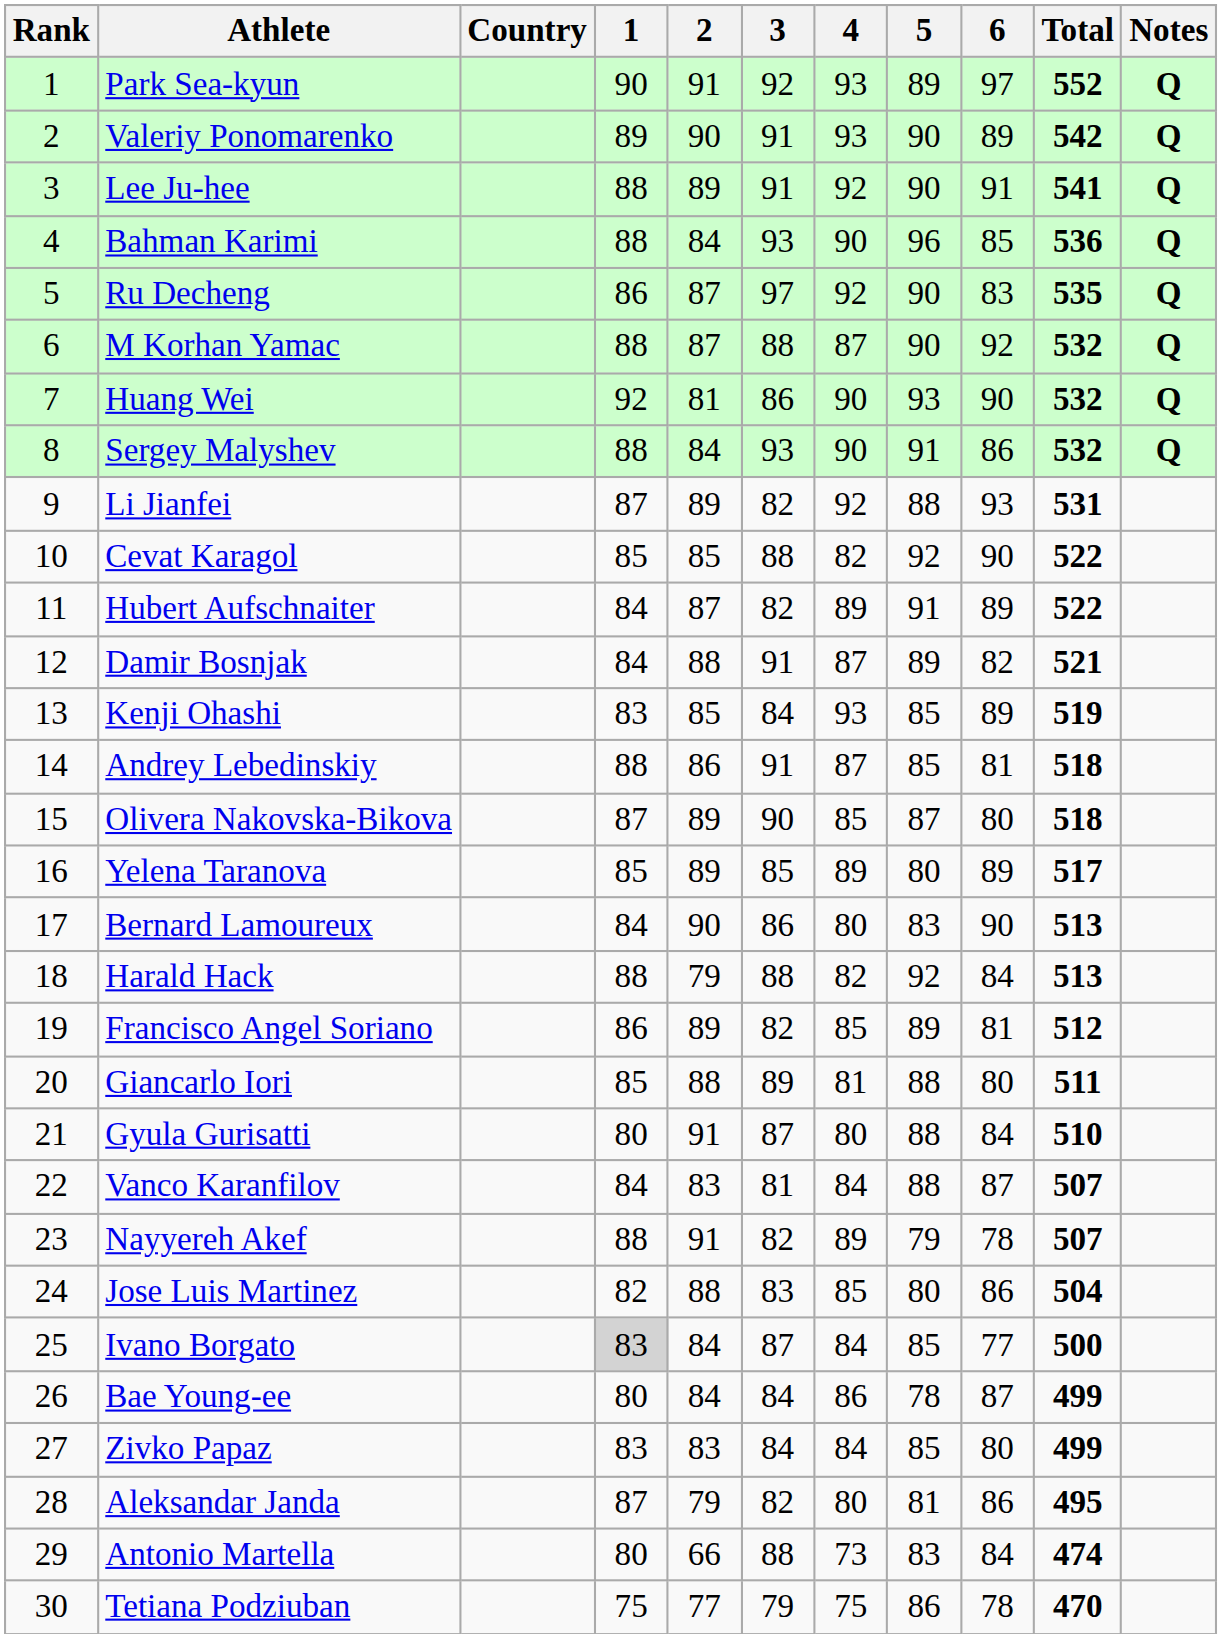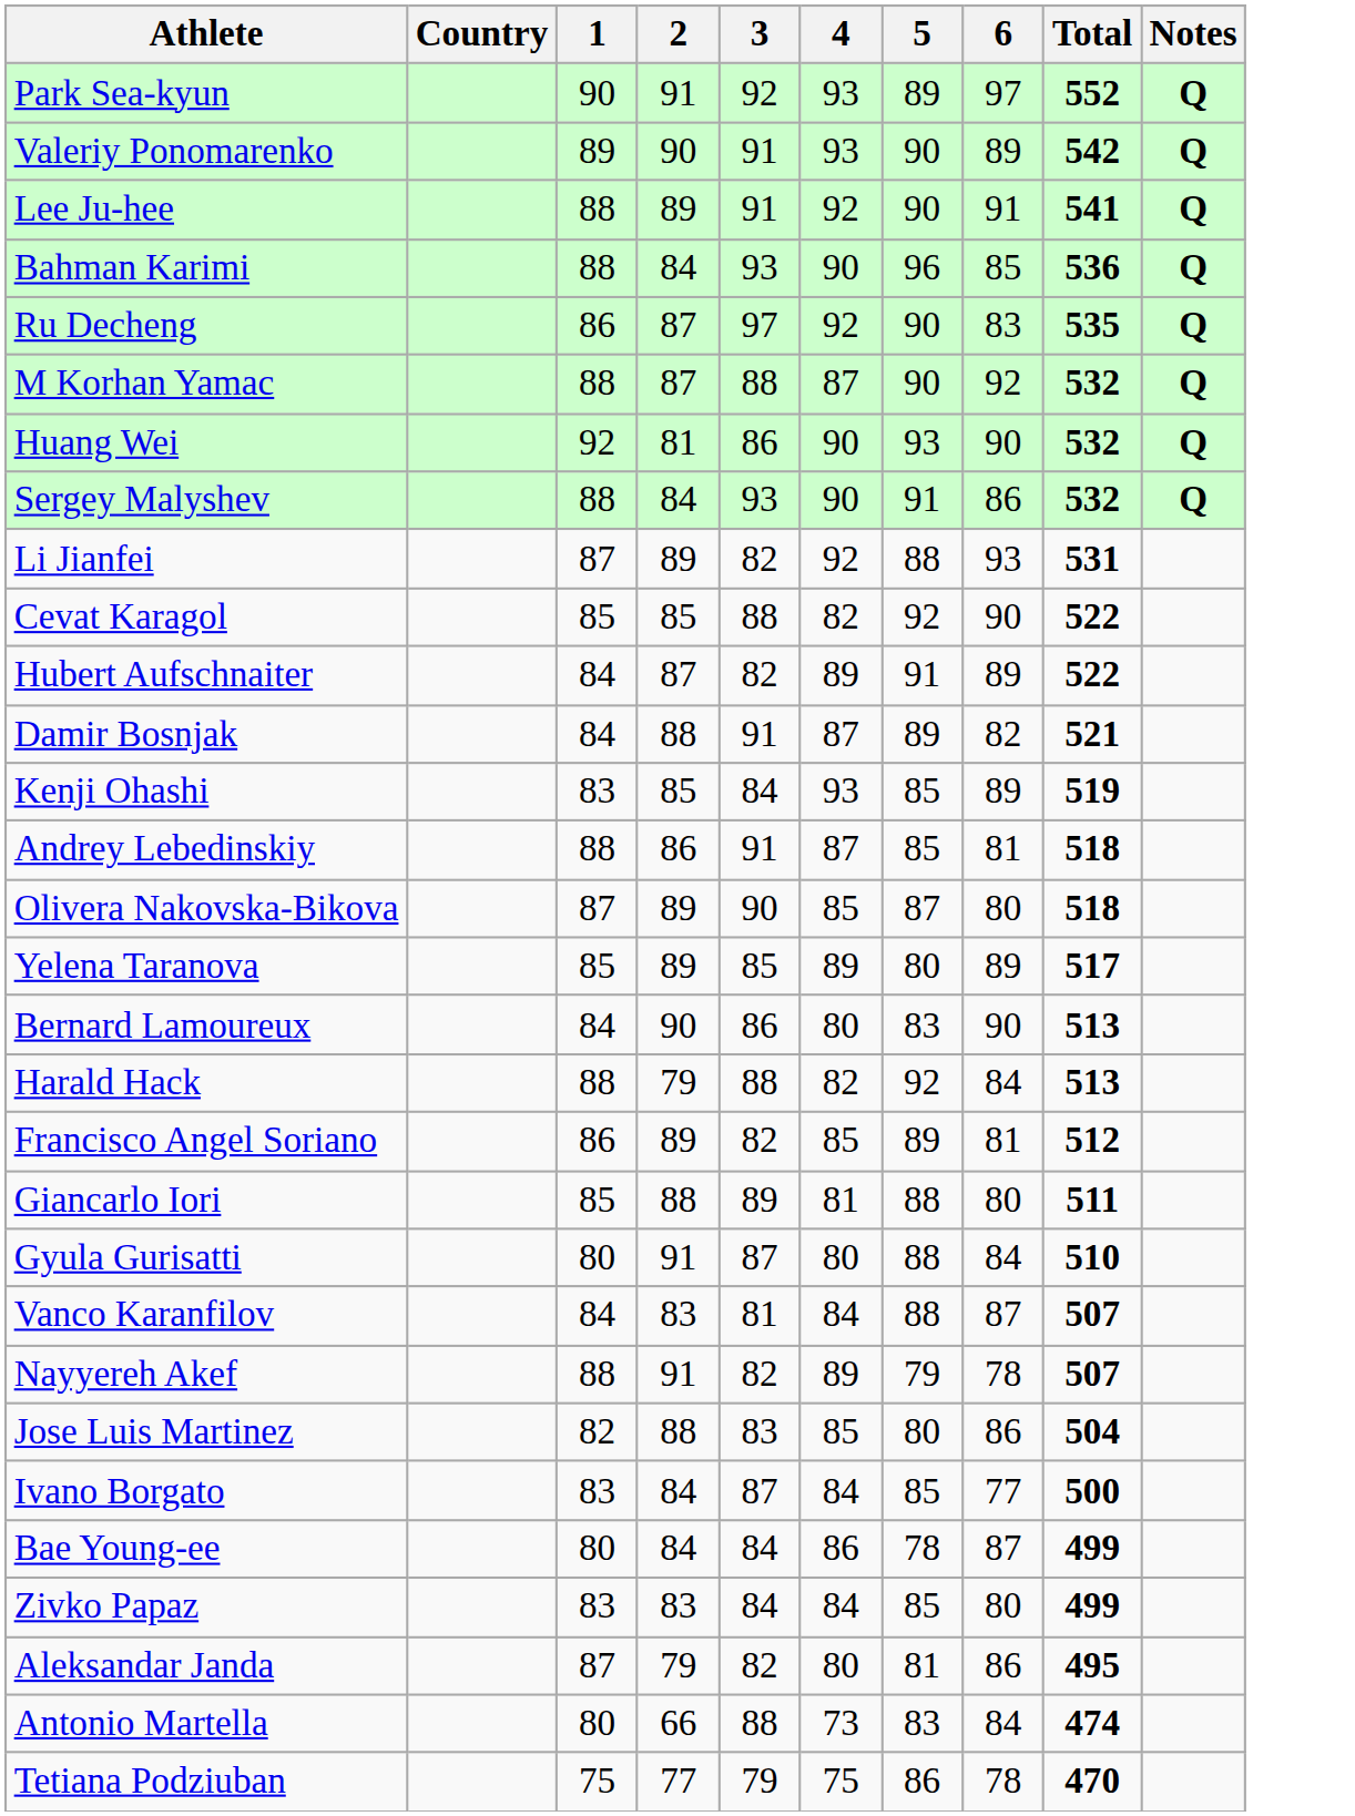- column: Rank | 1 | 2 | 3 | 4 | 5 | 6 | 7 | 8 | 9 | 10 | 11 | 12 | 13 | 14 | 15 | 16 | 17 | 18 | 19 | 20 | 21 | 22 | 23 | 24 | 25 | 26 | 27 | 28 | 29 | 30
Ivano Borgato | 1: lightgrey background -> no background
